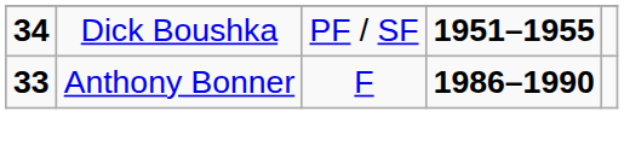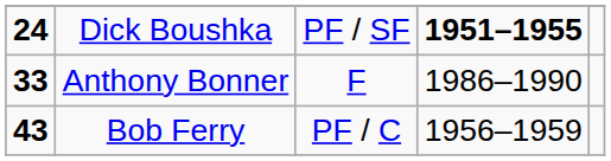Dick Boushka | column 1: 34 -> 24
Anthony Bonner | column 4: bold -> normal
+ row: 43 | Bob Ferry | PF / C | 1956–1959
